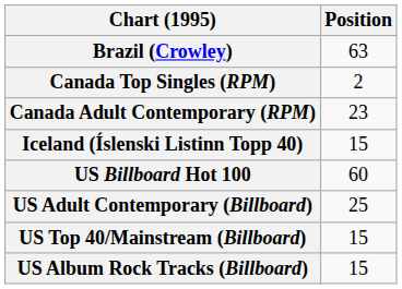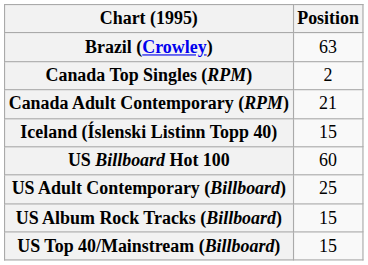Canada Adult Contemporary (RPM) | Position: 23 -> 21
rows swapped: US Album Rock Tracks (Billboard) <-> US Top 40/Mainstream (Billboard)
